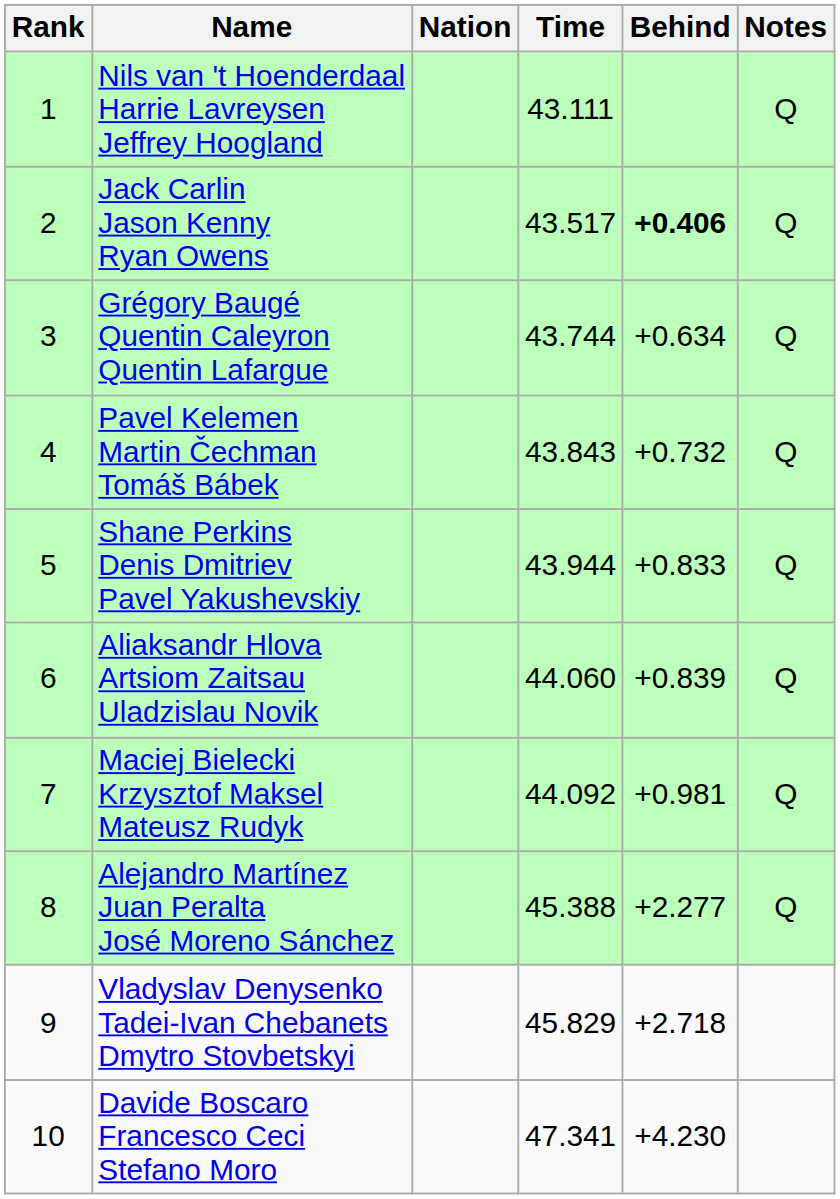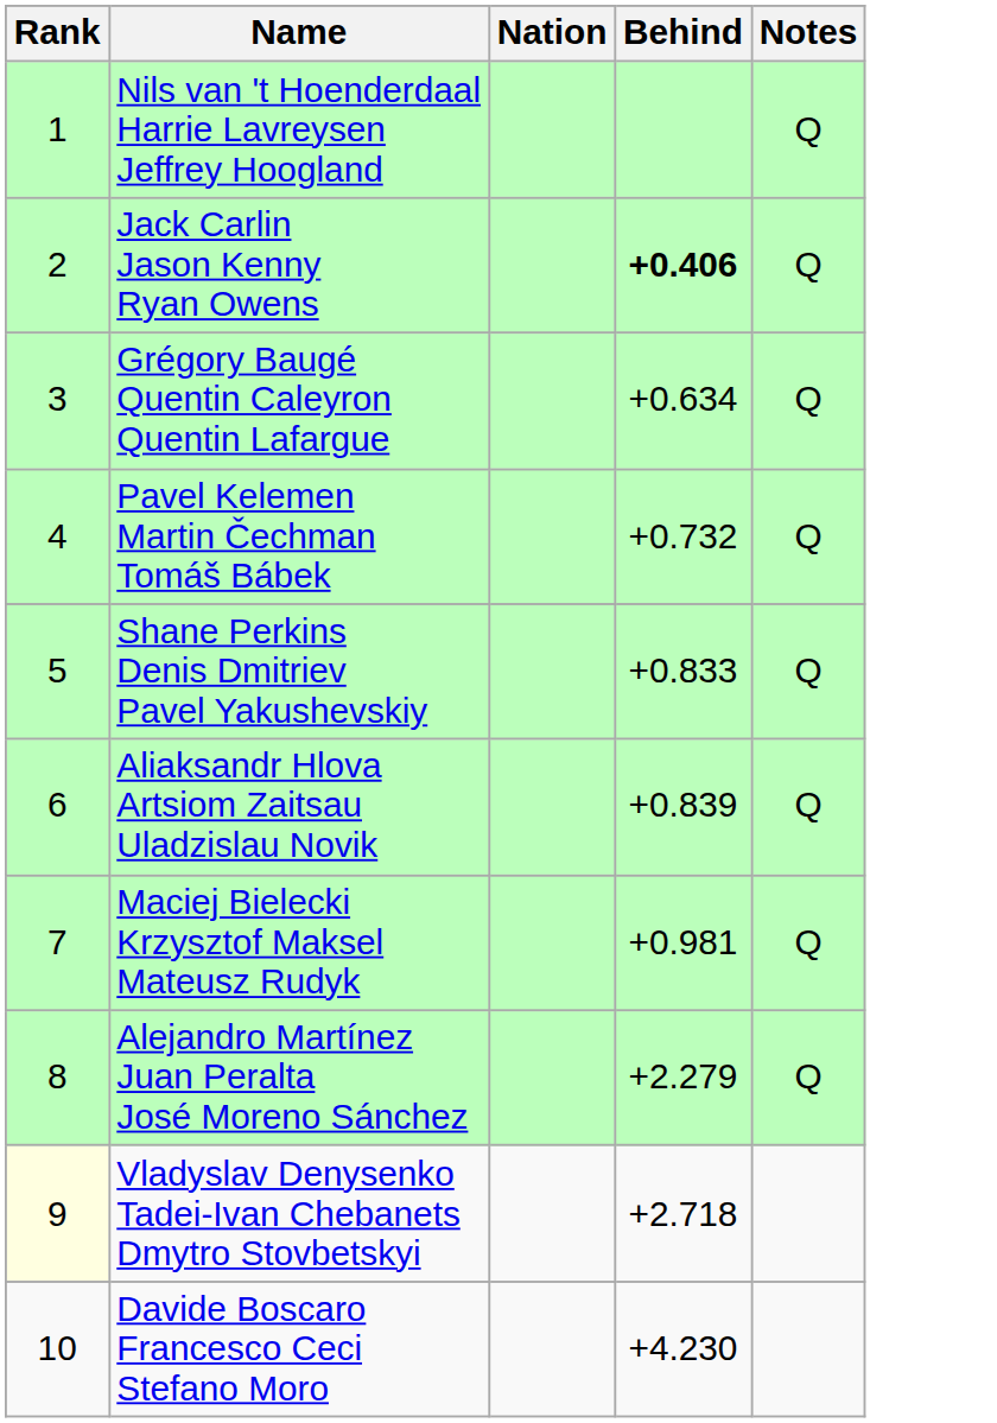- column: Time | 43.111 | 43.517 | 43.744 | 43.843 | 43.944 | 44.060 | 44.092 | 45.388 | 45.829 | 47.341
Alejandro Martínez Juan Peralta José Moreno Sánchez | Behind: +2.277 -> +2.279
Vladyslav Denysenko Tadei-Ivan Chebanets Dmytro Stovbetskyi | Rank: no background -> lightyellow background
